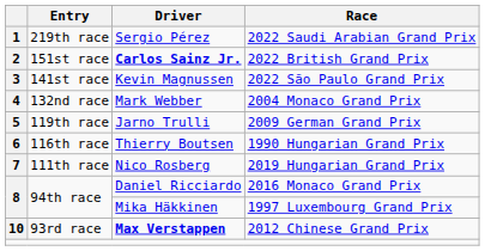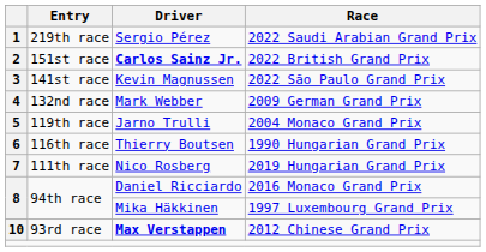4 | Race: 2004 Monaco Grand Prix -> 2009 German Grand Prix
5 | Race: 2009 German Grand Prix -> 2004 Monaco Grand Prix
